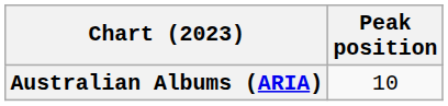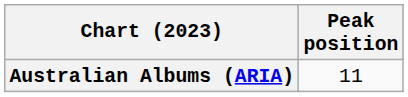Australian Albums (ARIA) | Peak position: 10 -> 11
